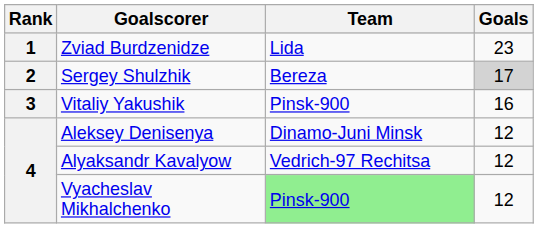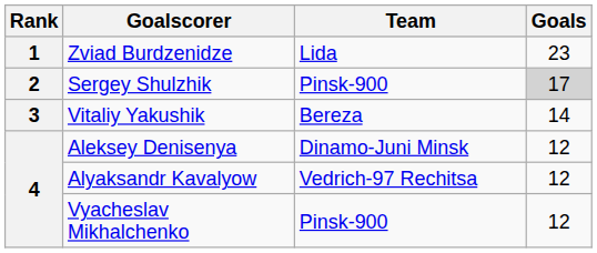Sergey Shulzhik | Team: Bereza -> Pinsk-900
Vitaliy Yakushik | Team: Pinsk-900 -> Bereza
Vitaliy Yakushik | Goals: 16 -> 14
Vyacheslav Mikhalchenko | Team: lightgreen background -> no background
